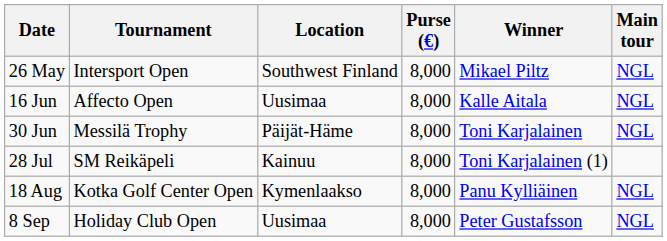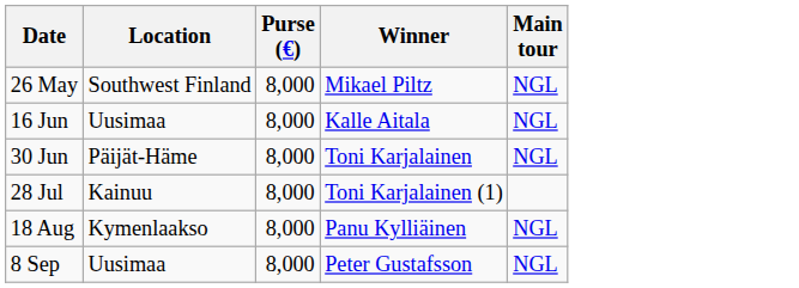- column: Tournament | Intersport Open | Affecto Open | Messilä Trophy | SM Reikäpeli | Kotka Golf Center Open | Holiday Club Open
